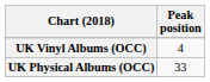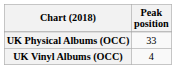rows swapped: UK Physical Albums (OCC) <-> UK Vinyl Albums (OCC)
